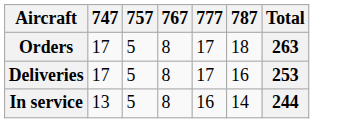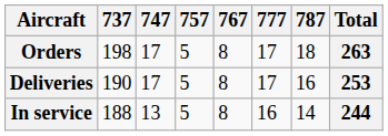+ column: 737 | 198 | 190 | 188
